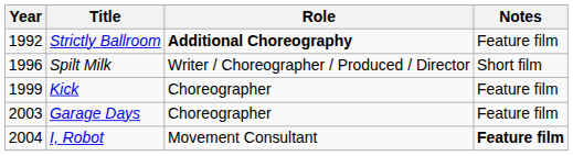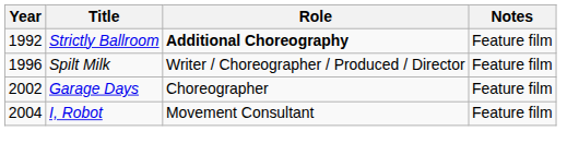Spilt Milk | Notes: Short film -> Feature film
- row: 1999 | Kick | Choreographer | Feature film
Garage Days | Year: 2003 -> 2002
I, Robot | Notes: bold -> normal
